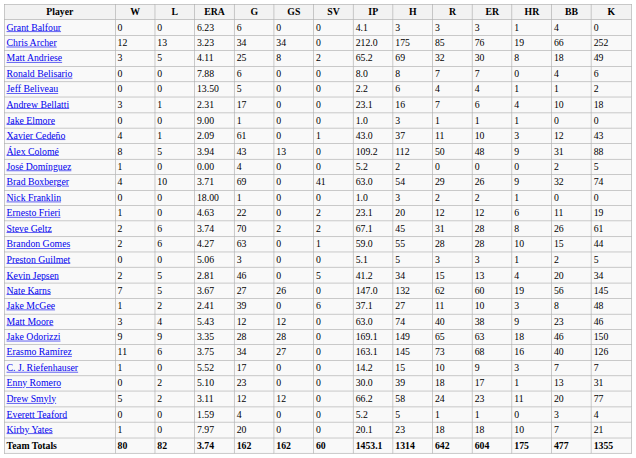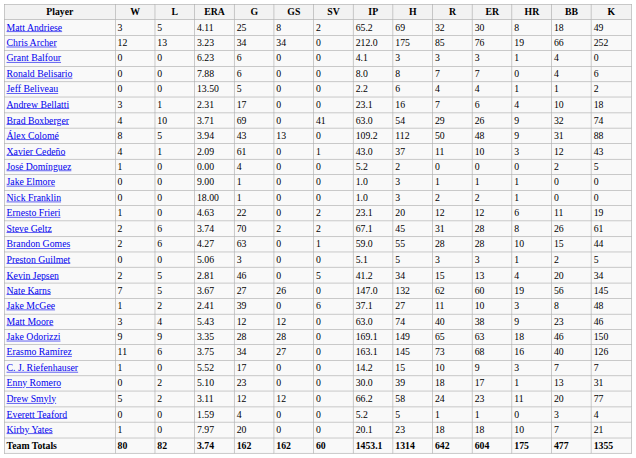rows swapped: Matt Andriese <-> Grant Balfour
rows swapped: Brad Boxberger <-> Jake Elmore
rows swapped: Xavier Cedeño <-> Álex Colomé
